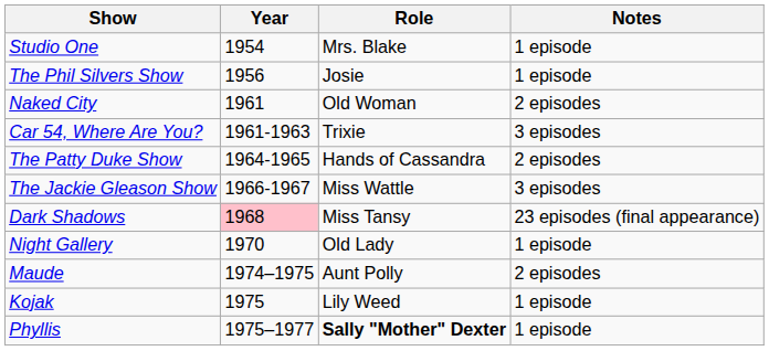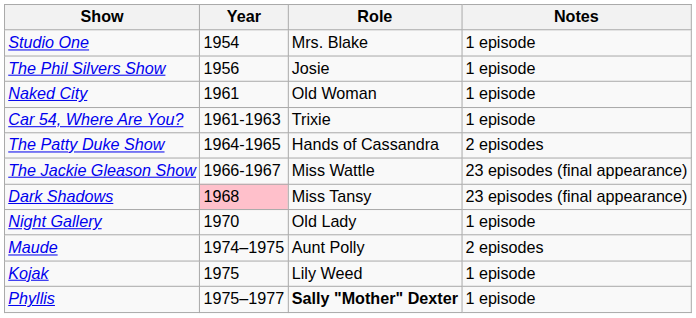Naked City | Notes: 2 episodes -> 1 episode
Car 54, Where Are You? | Notes: 3 episodes -> 1 episode
The Jackie Gleason Show | Notes: 3 episodes -> 23 episodes (final appearance)
